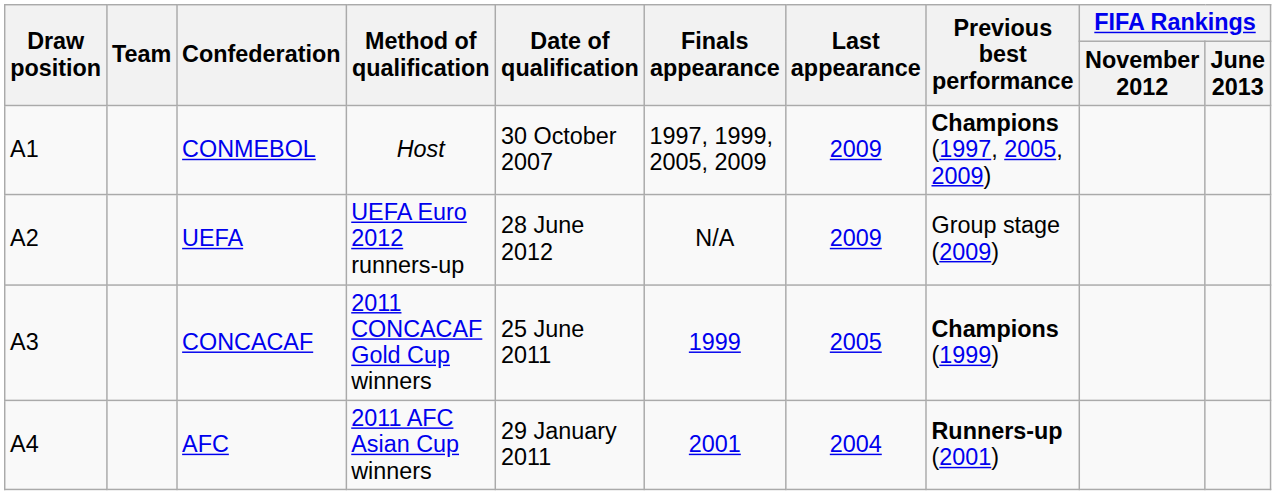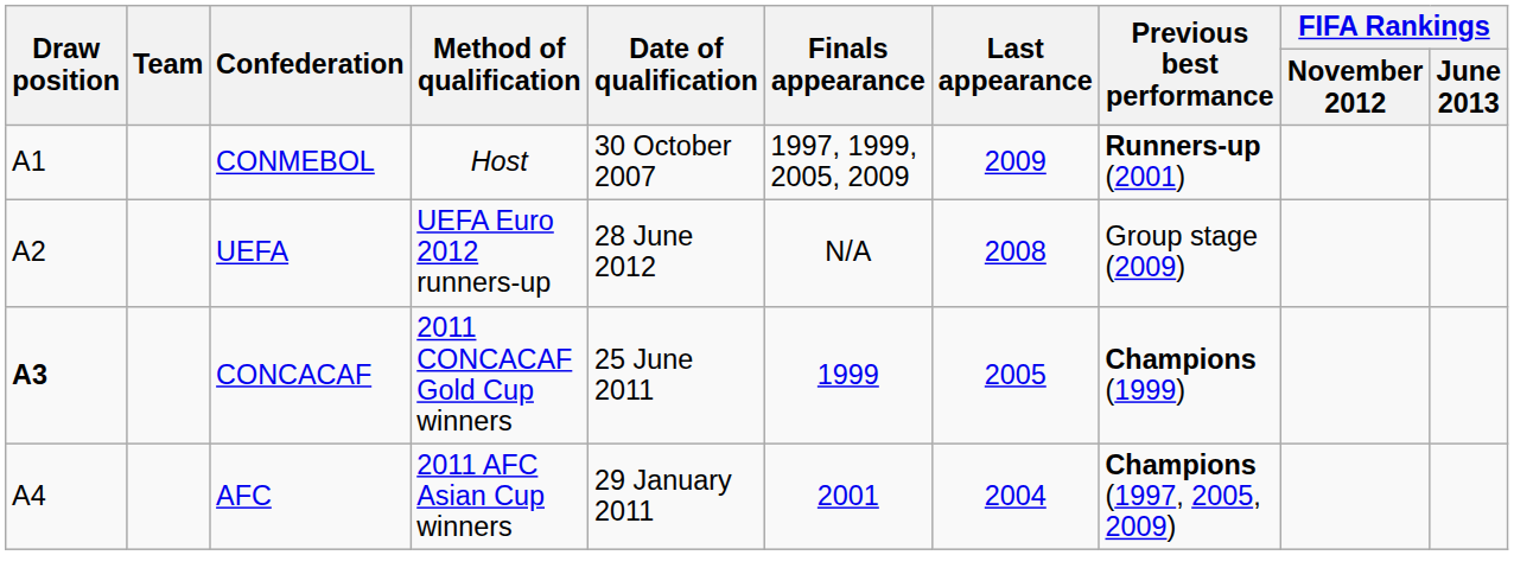CONMEBOL | Previous best performance: Champions (1997, 2005, 2009) -> Runners-up (2001)
UEFA | Last appearance: 2009 -> 2008
CONCACAF | Draw position: normal -> bold
AFC | Previous best performance: Runners-up (2001) -> Champions (1997, 2005, 2009)
